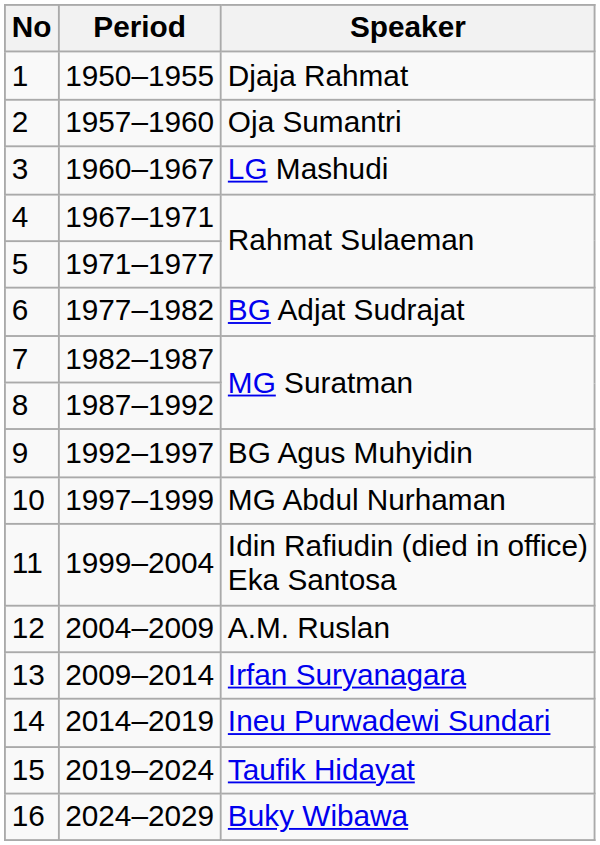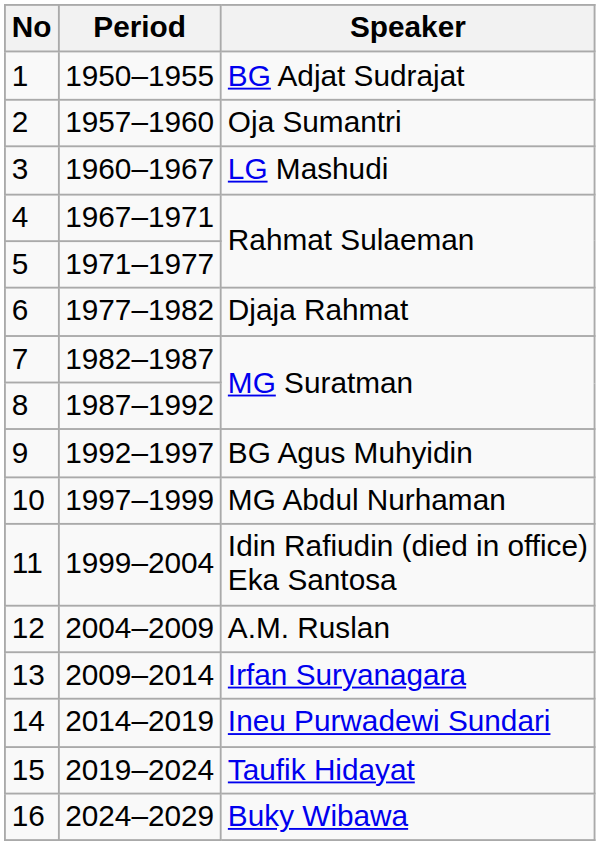1 | Speaker: Djaja Rahmat -> BG Adjat Sudrajat
6 | Speaker: BG Adjat Sudrajat -> Djaja Rahmat
